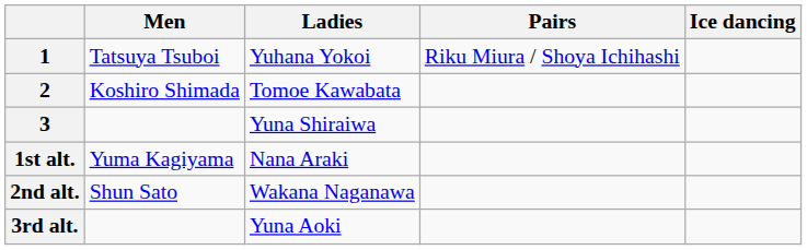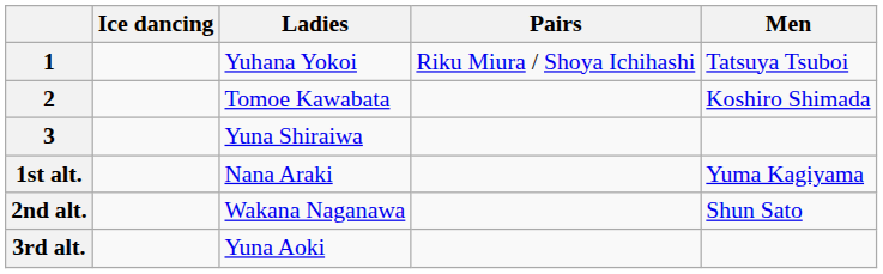columns swapped: Men <-> Ice dancing
